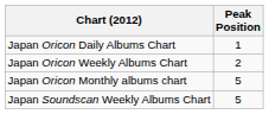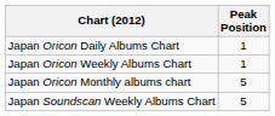Japan Oricon Weekly Albums Chart | Peak Position: 2 -> 1
